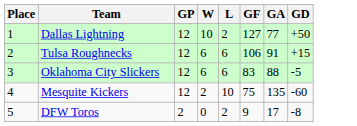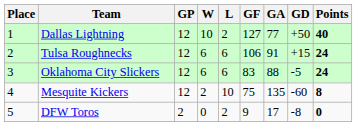+ column: Points | 40 | 24 | 24 | 8 | 0
